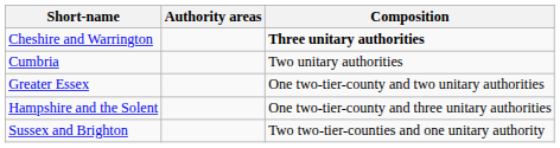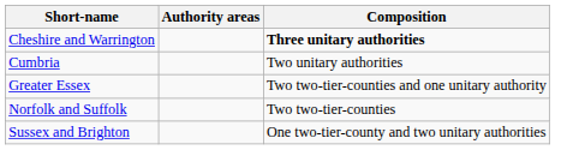Greater Essex | Composition: One two-tier-county and two unitary authorities -> Two two-tier-counties and one unitary authority
- row: Hampshire and the Solent | One two-tier-county and three unitary authorities
+ row: Norfolk and Suffolk | Two two-tier-counties
Sussex and Brighton | Composition: Two two-tier-counties and one unitary authority -> One two-tier-county and two unitary authorities
